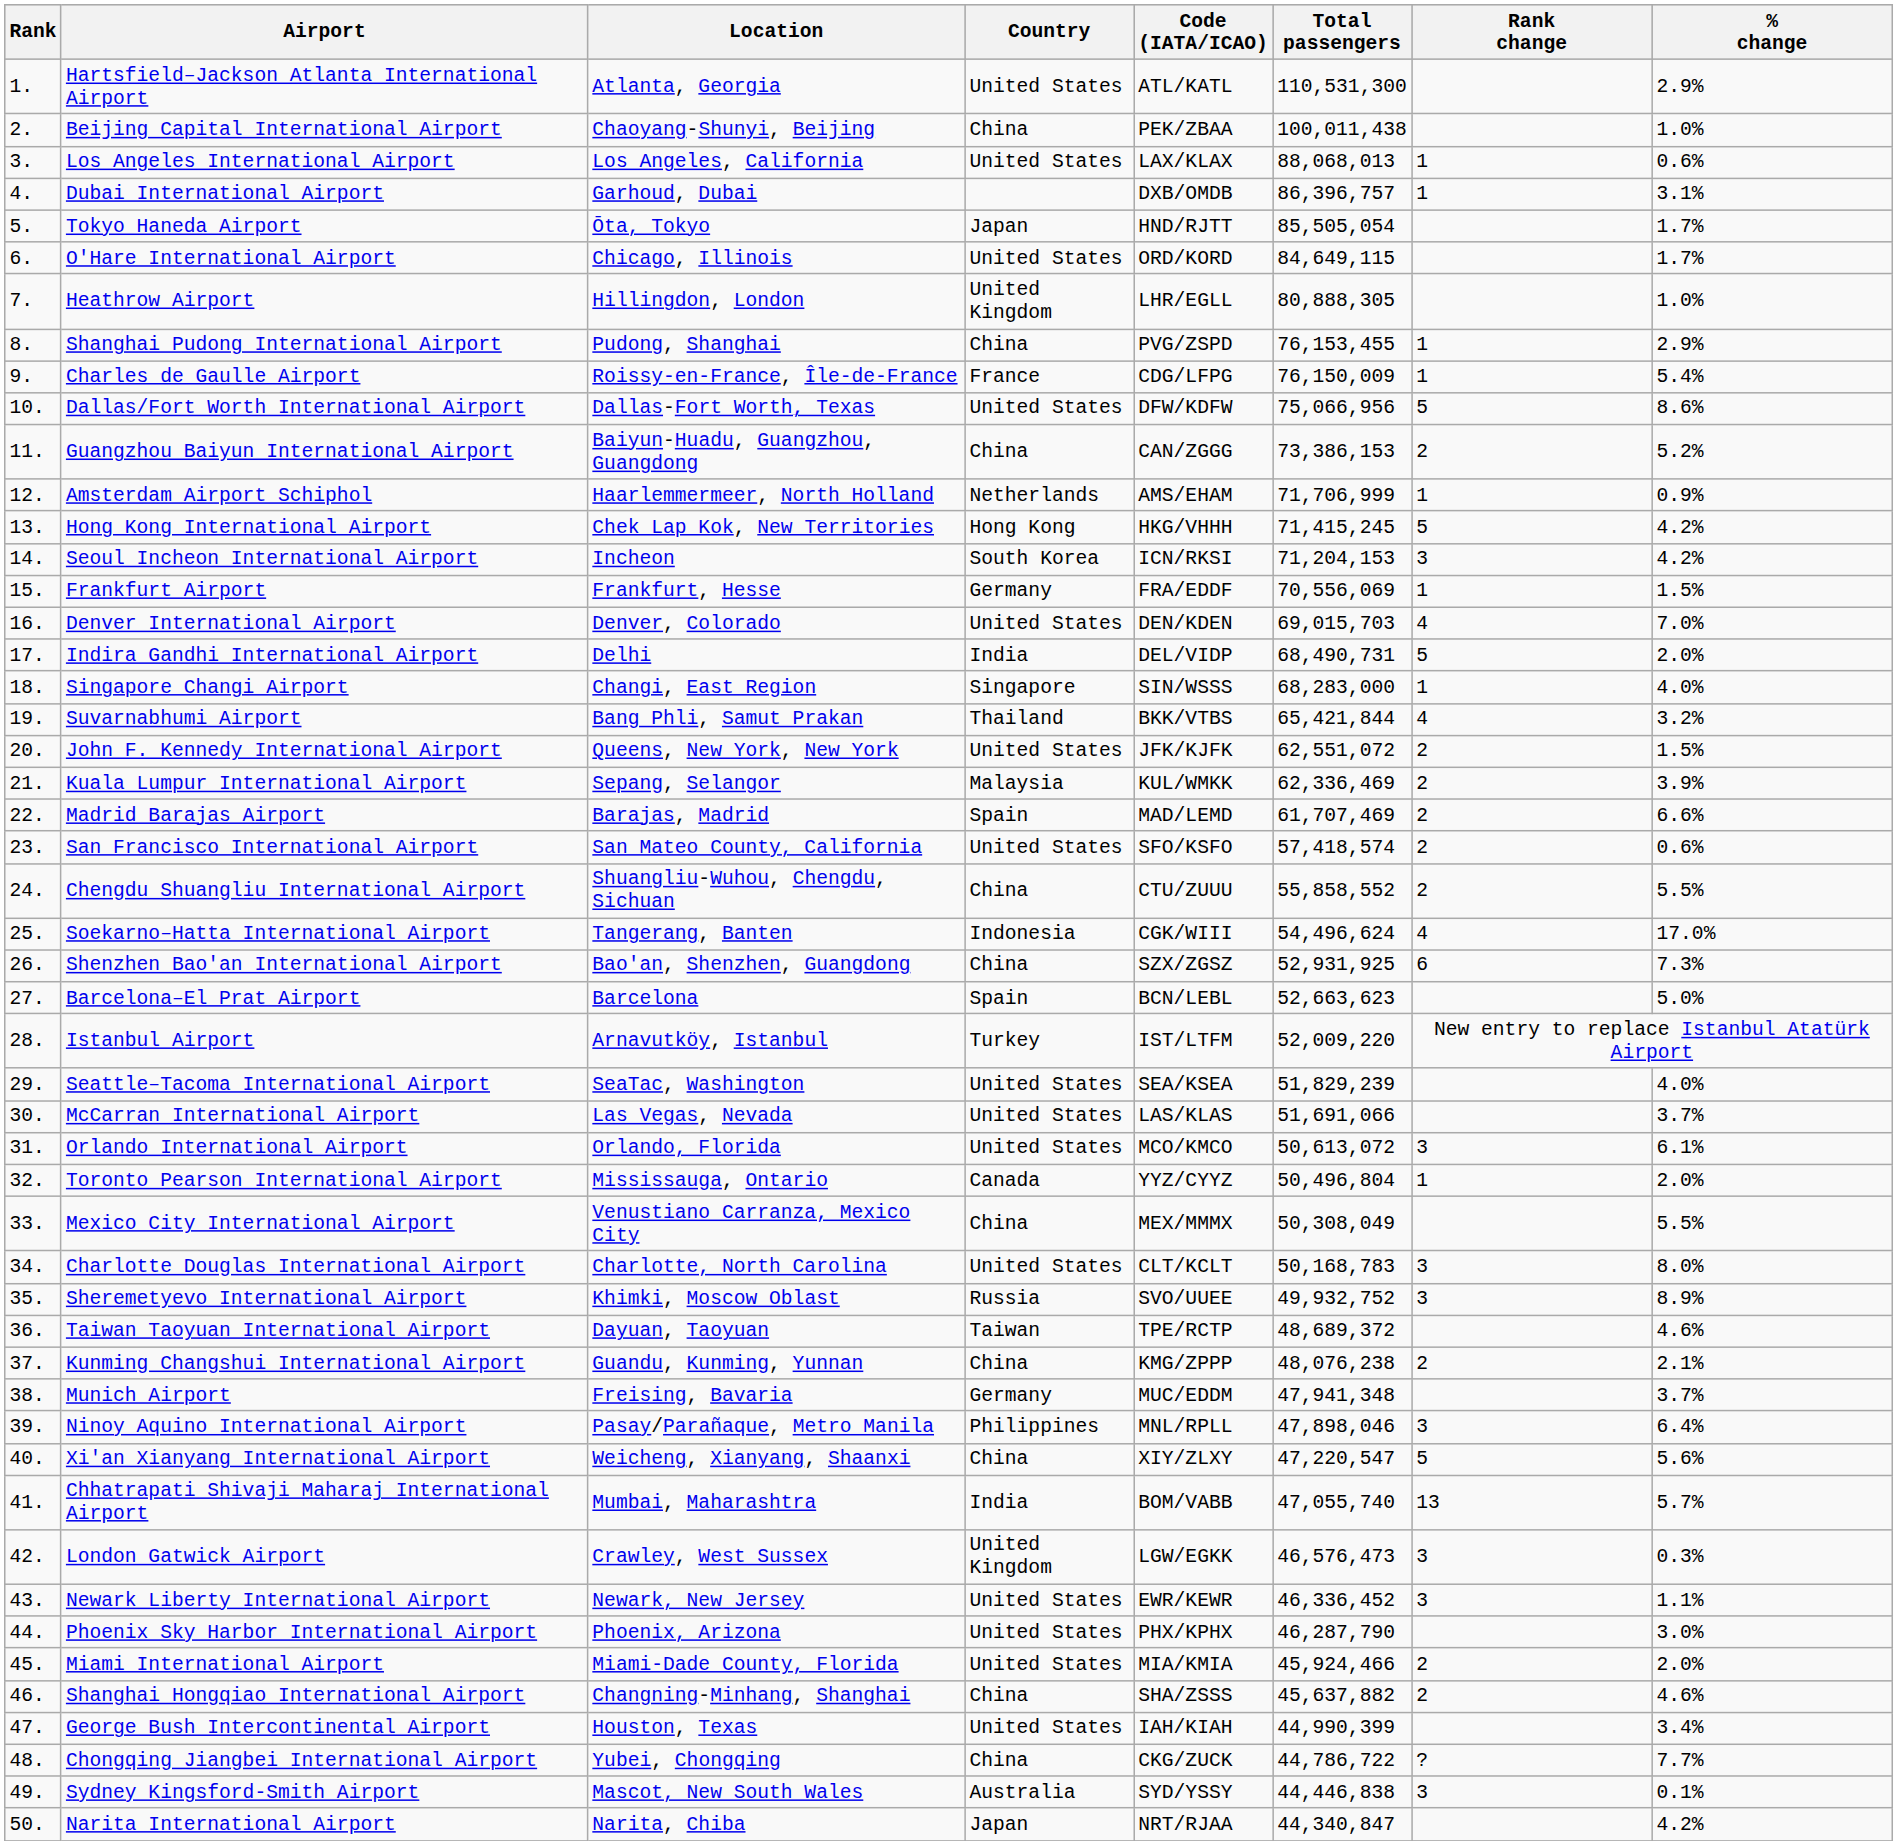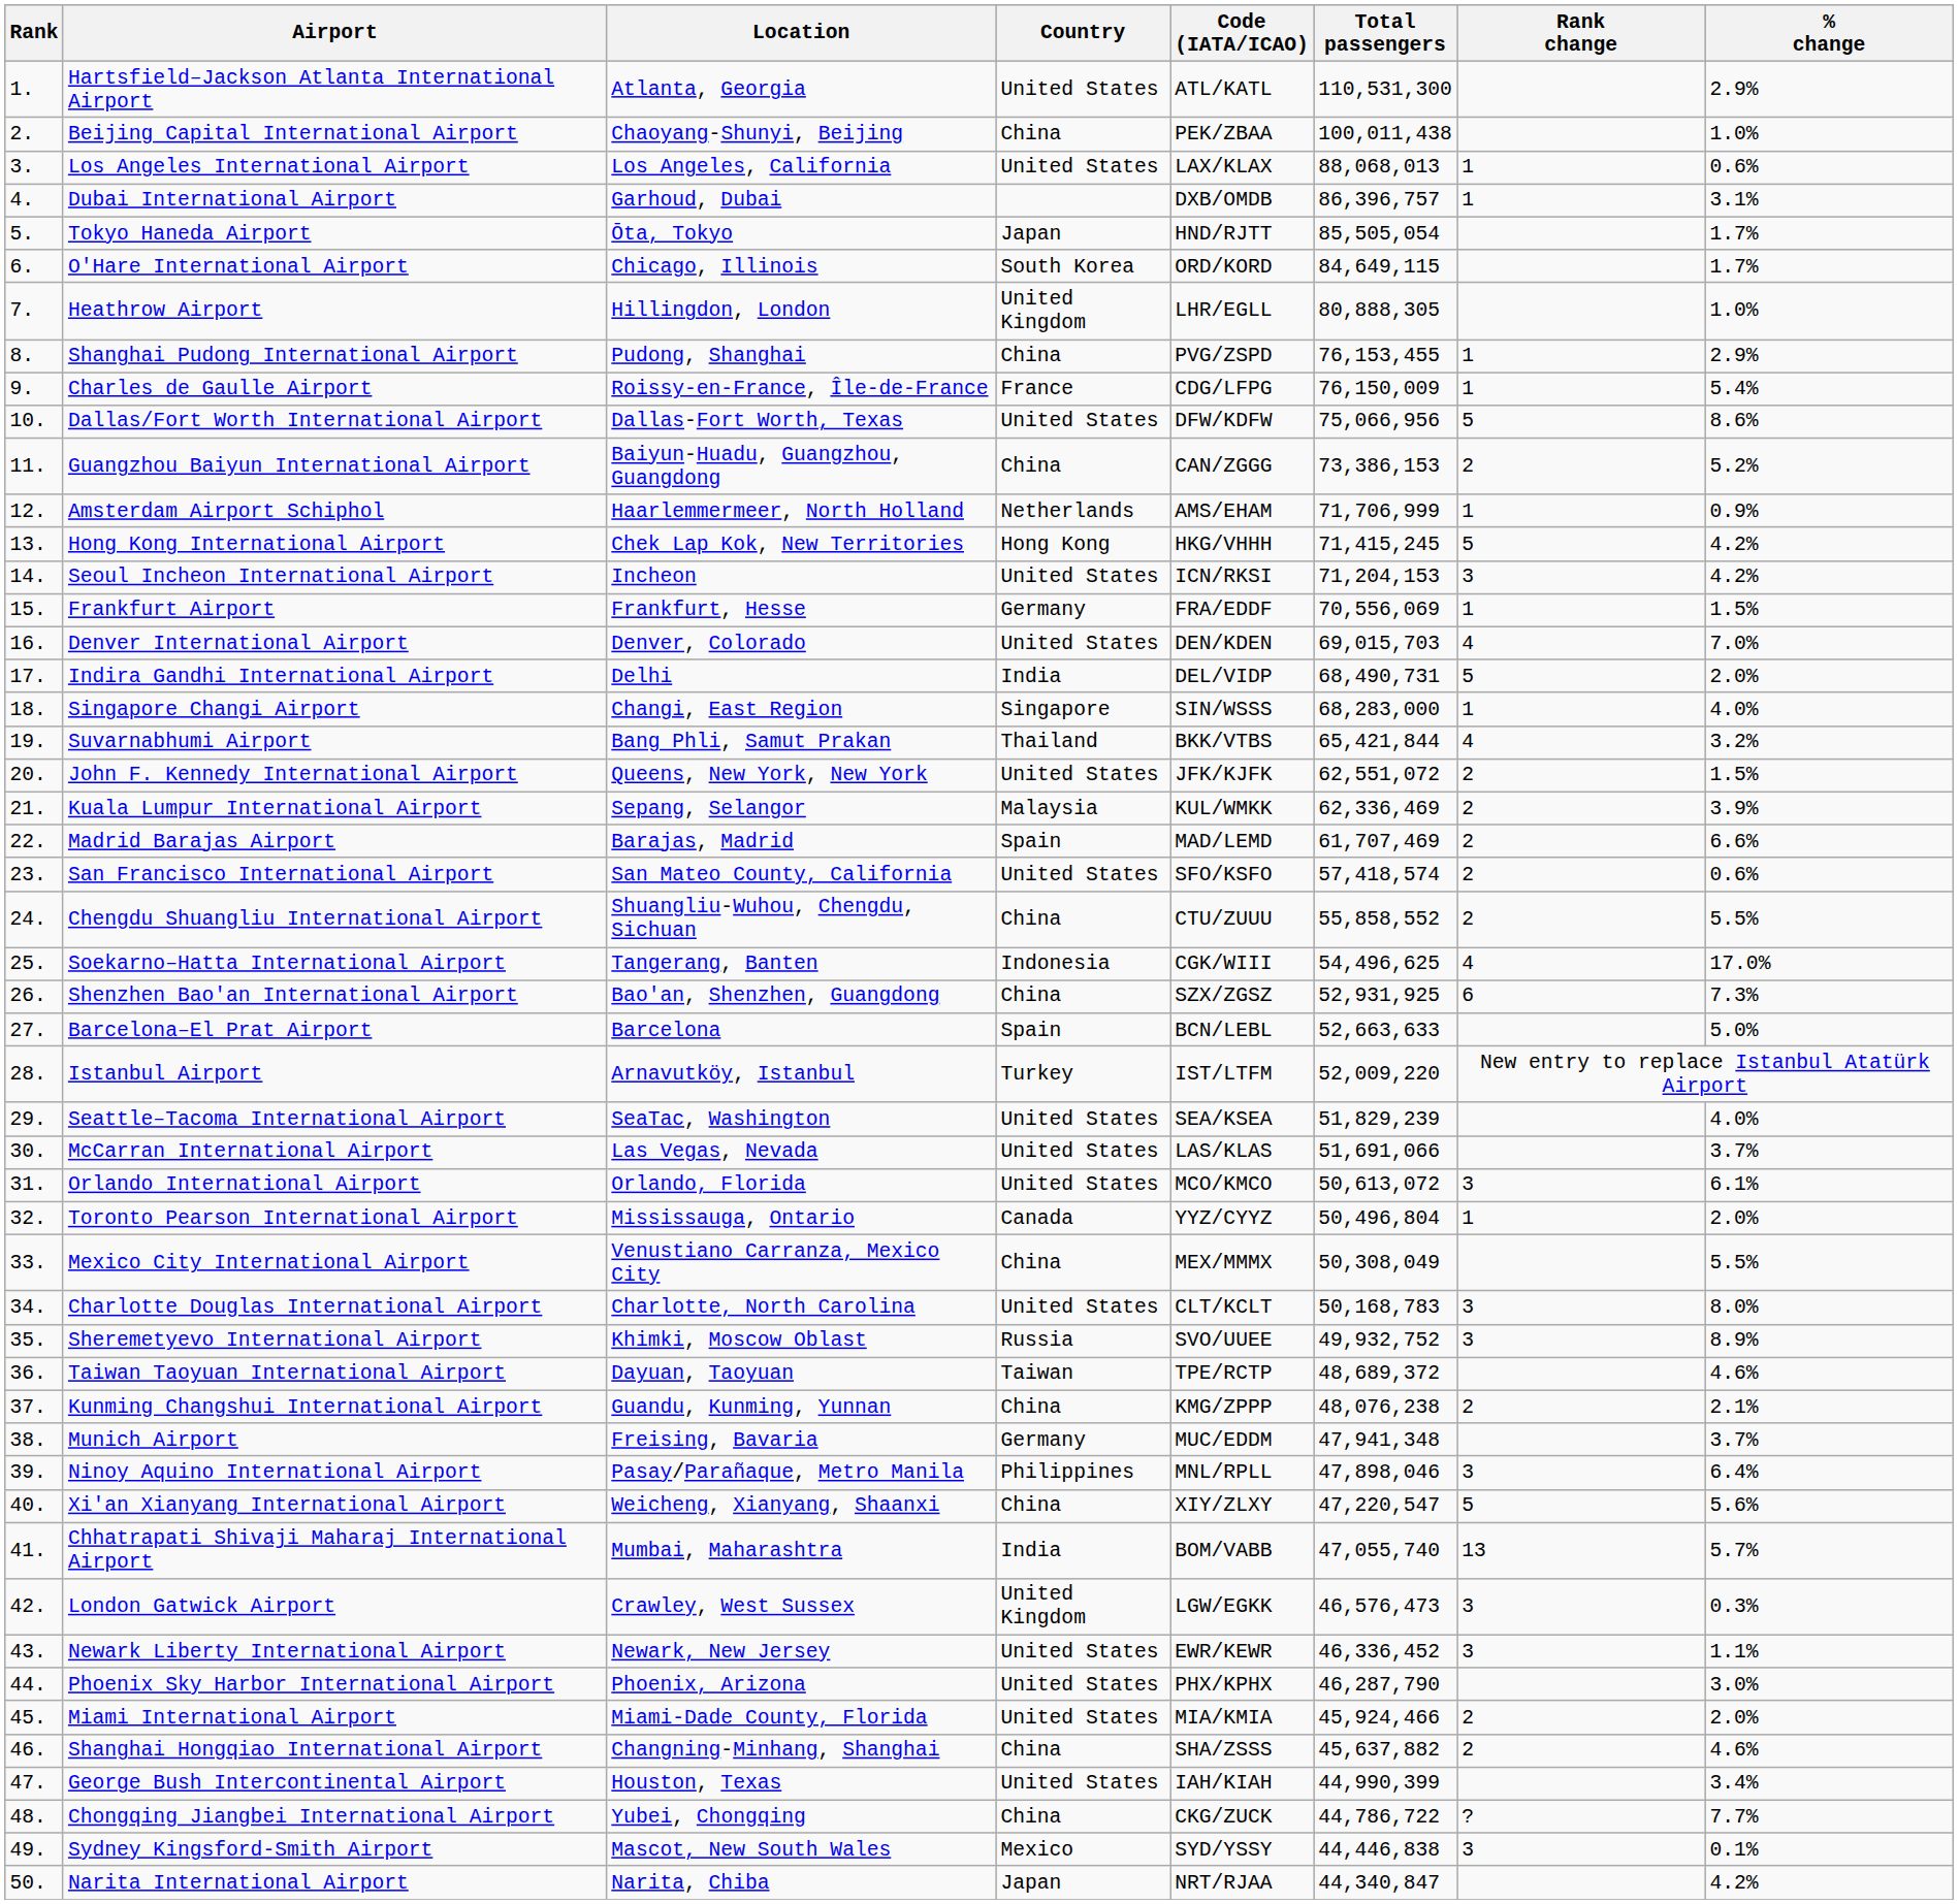O'Hare International Airport | Country: United States -> South Korea
Seoul Incheon International Airport | Country: South Korea -> United States
Soekarno–Hatta International Airport | Total passengers: 54,496,624 -> 54,496,625
Barcelona–El Prat Airport | Total passengers: 52,663,623 -> 52,663,633
Sydney Kingsford-Smith Airport | Country: Australia -> Mexico
